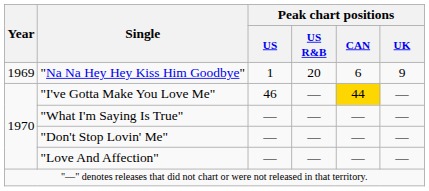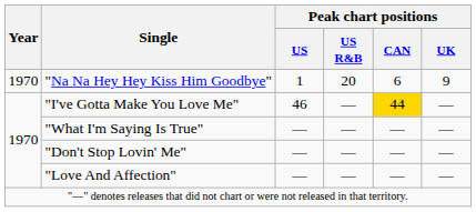"Na Na Hey Hey Kiss Him Goodbye" | Year: 1969 -> 1970
